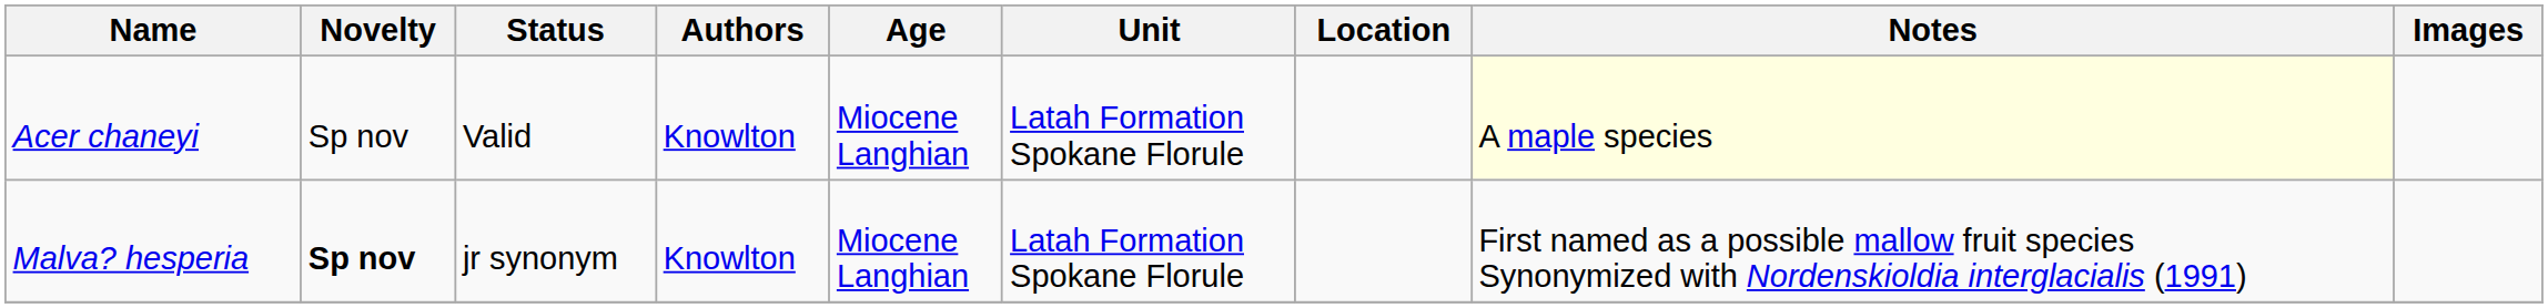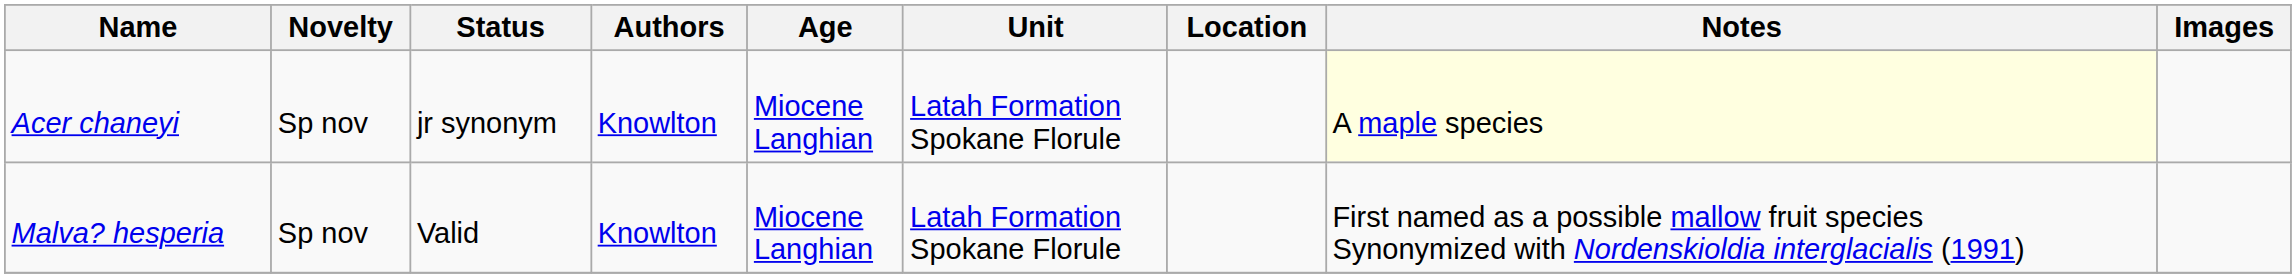Acer chaneyi | Status: Valid -> jr synonym
Malva? hesperia | Novelty: bold -> normal
Malva? hesperia | Status: jr synonym -> Valid
